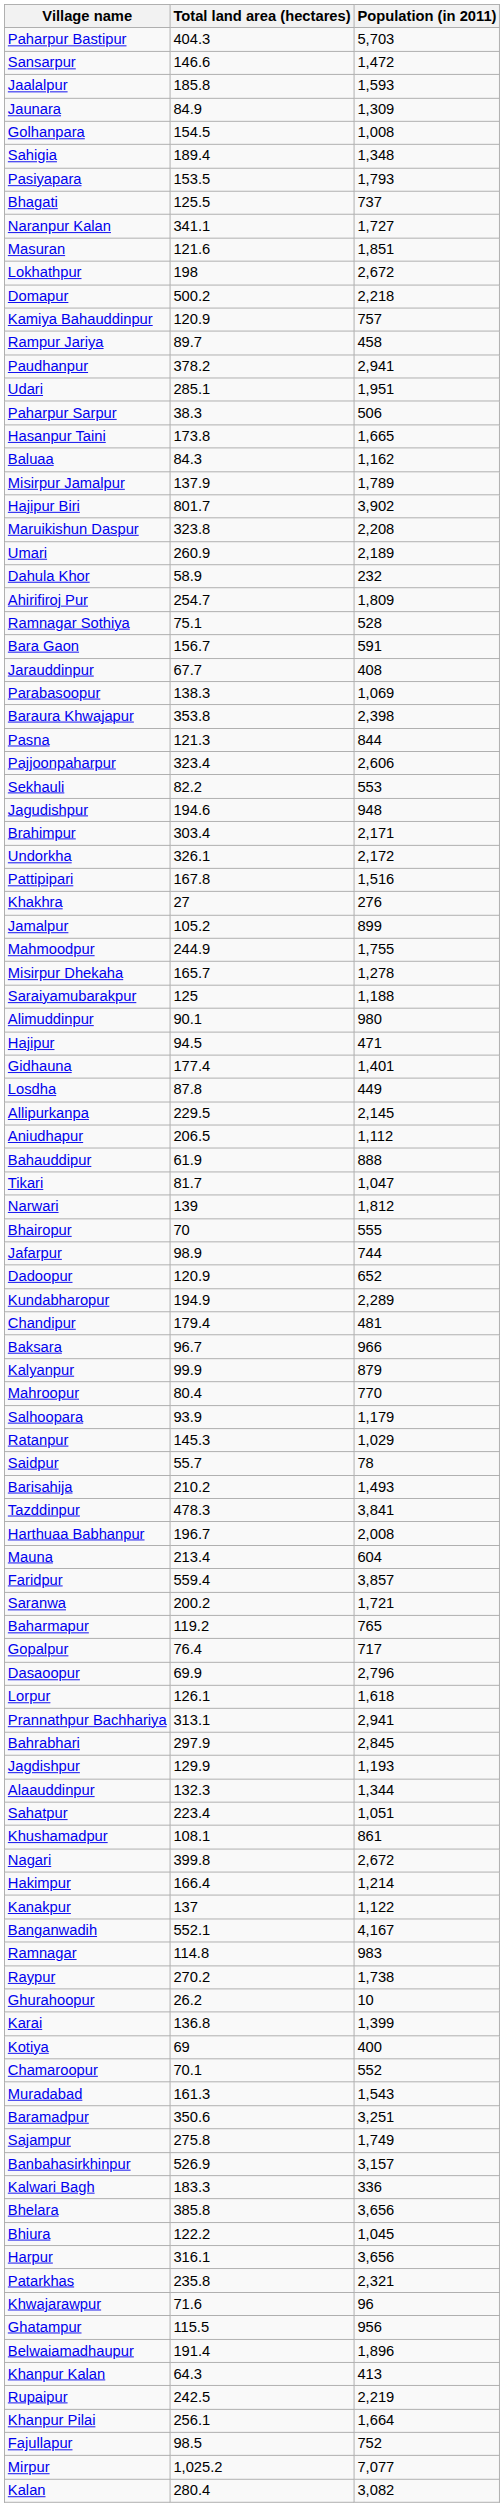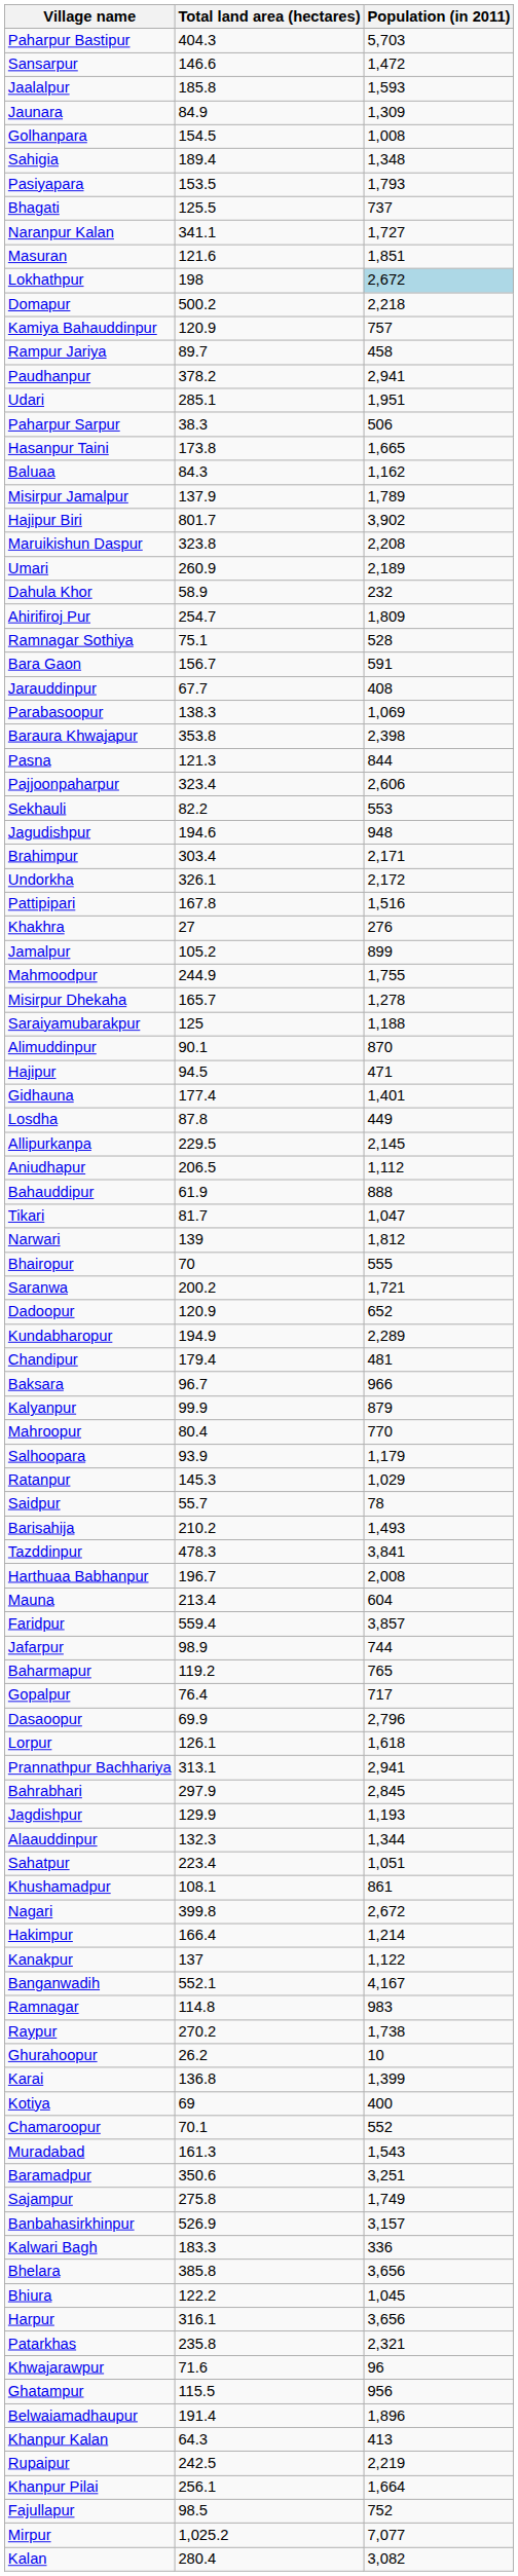Lokhathpur | Population (in 2011): no background -> lightblue background
Alimuddinpur | Population (in 2011): 980 -> 870
rows swapped: Saranwa <-> Jafarpur
